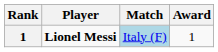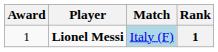columns swapped: Rank <-> Award
